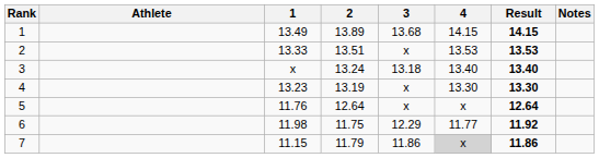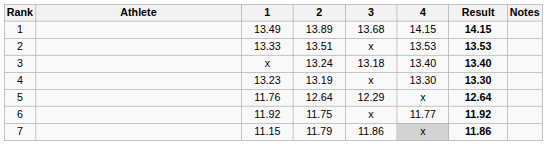5 | 3: x -> 12.29
6 | 1: 11.98 -> 11.92
6 | 3: 12.29 -> x
